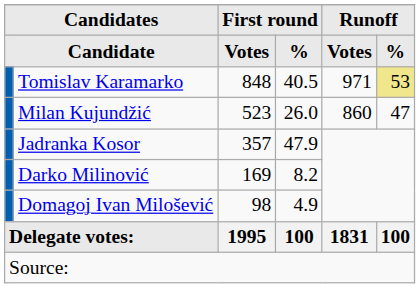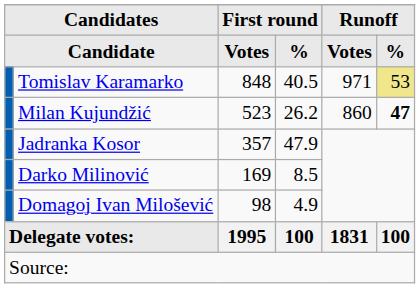Milan Kujundžić | First round / %: 26.0 -> 26.2
Milan Kujundžić | Runoff / %: normal -> bold
Darko Milinović | First round / %: 8.2 -> 8.5
